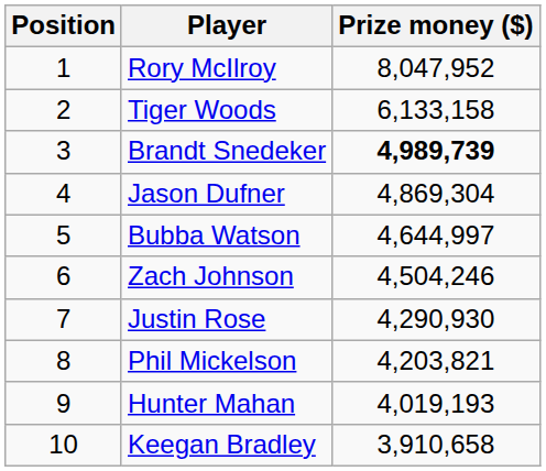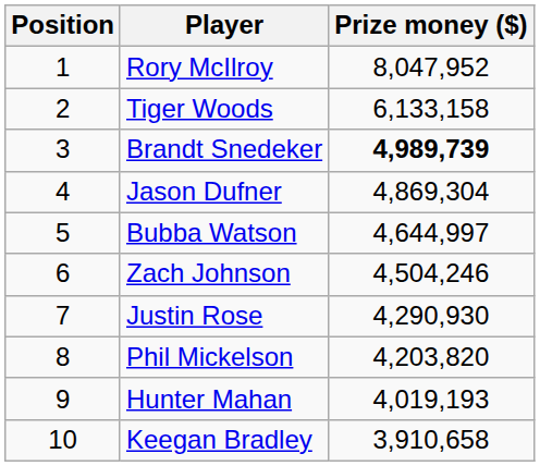Phil Mickelson | Prize money ($): 4,203,821 -> 4,203,820
